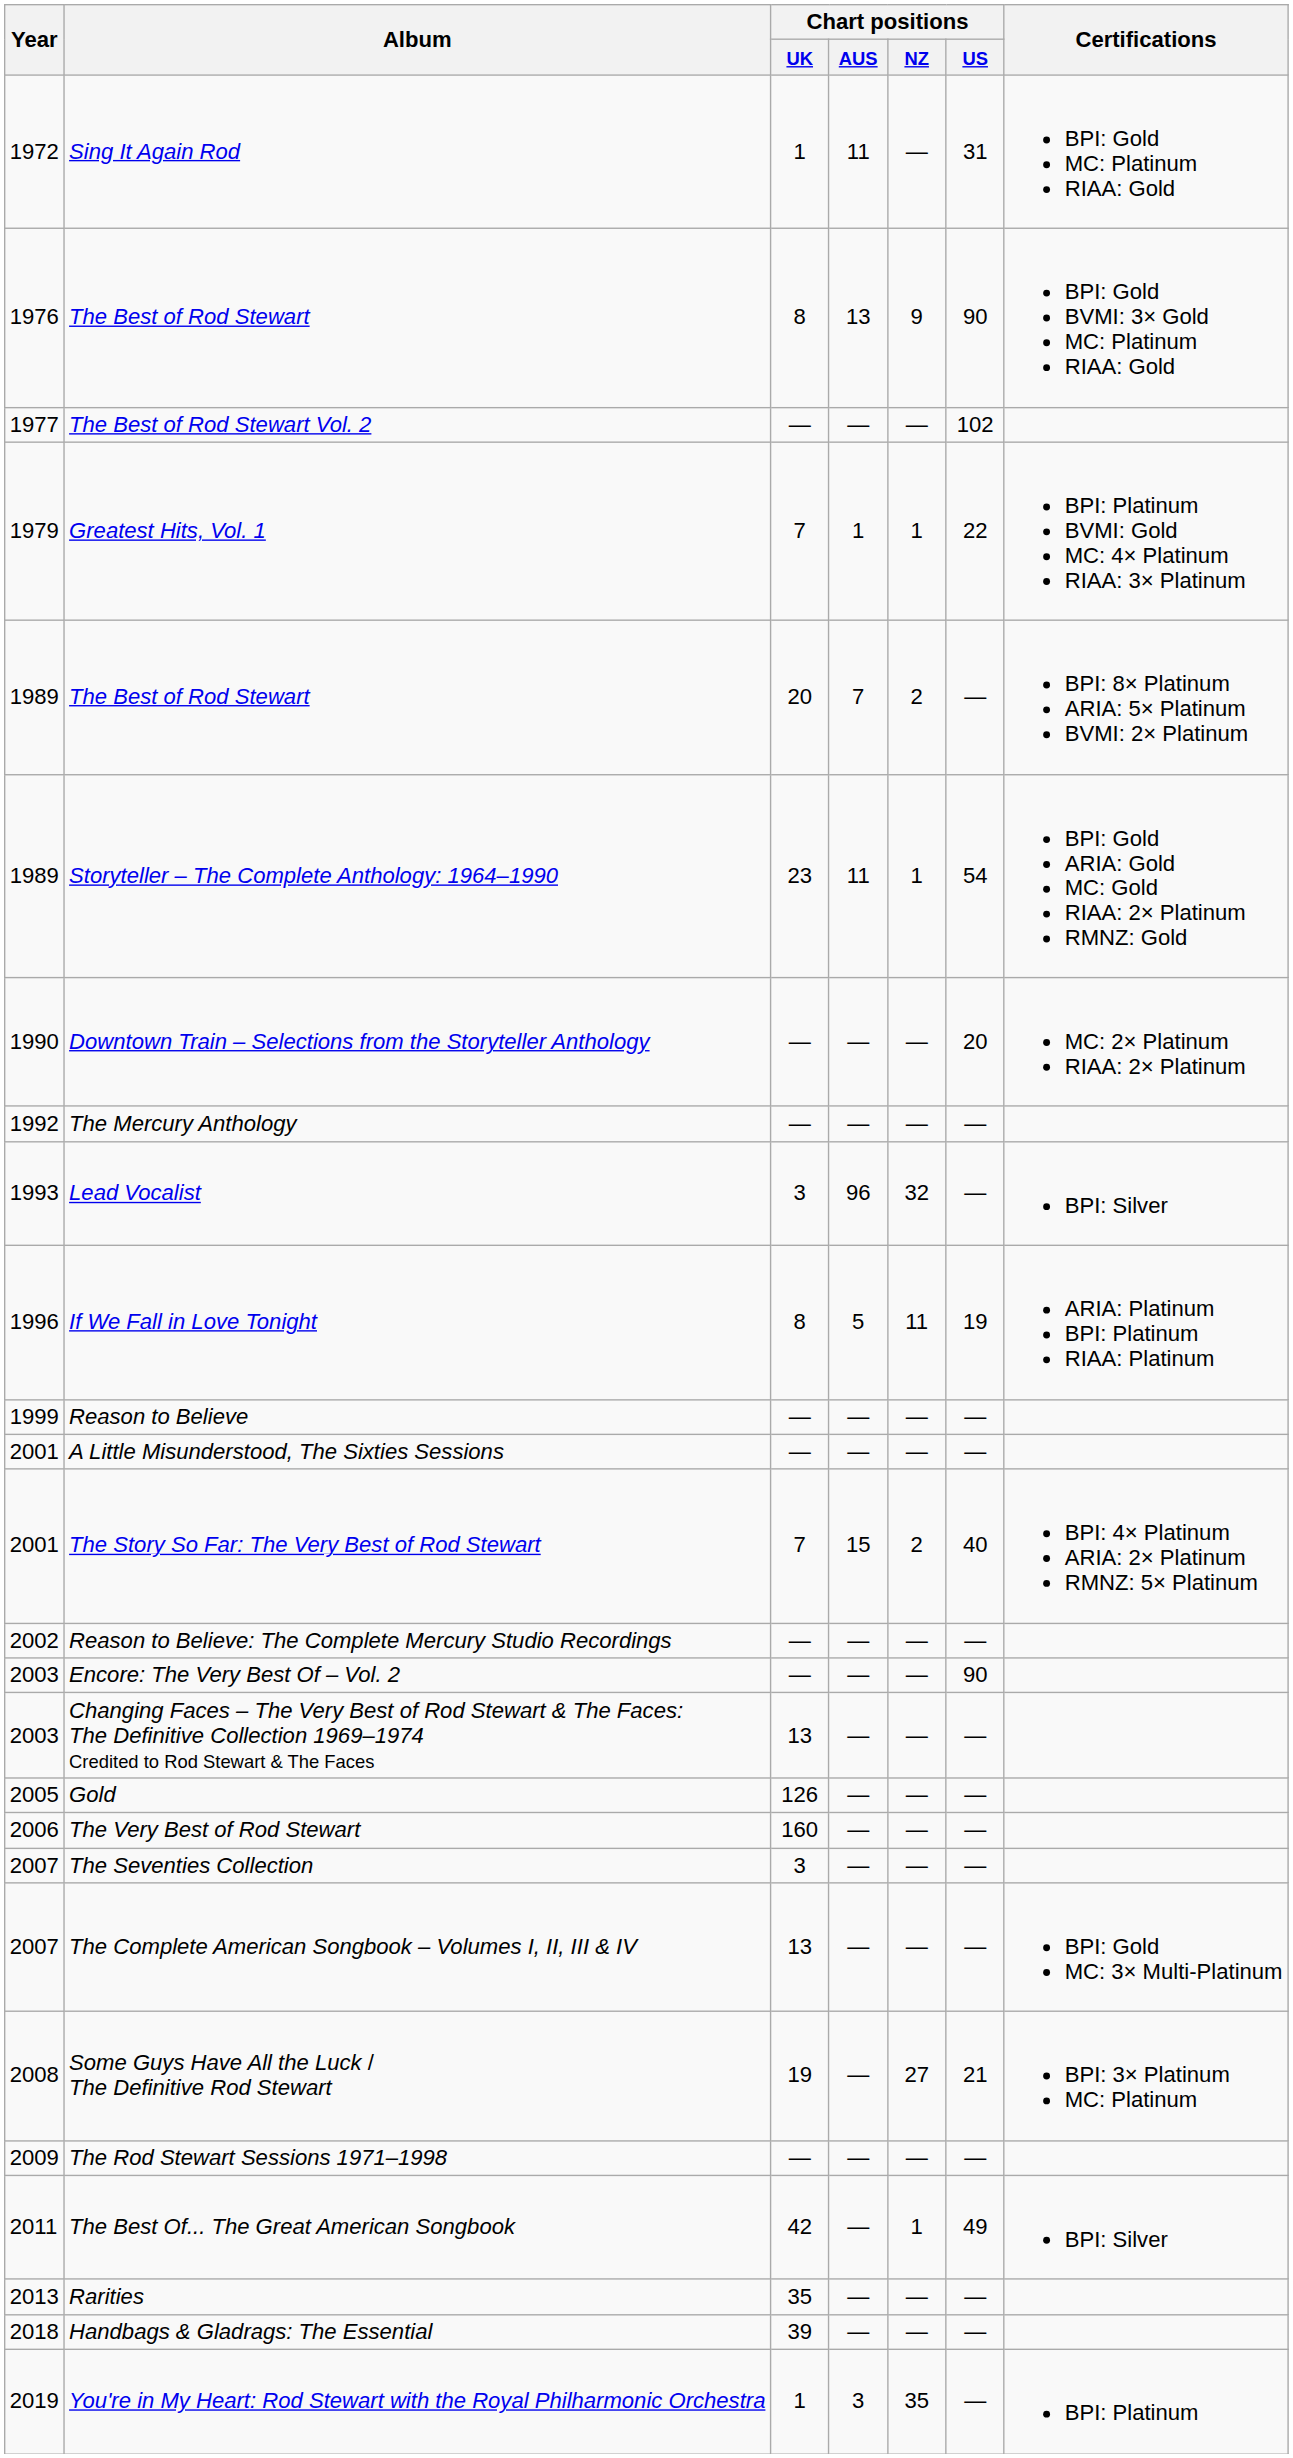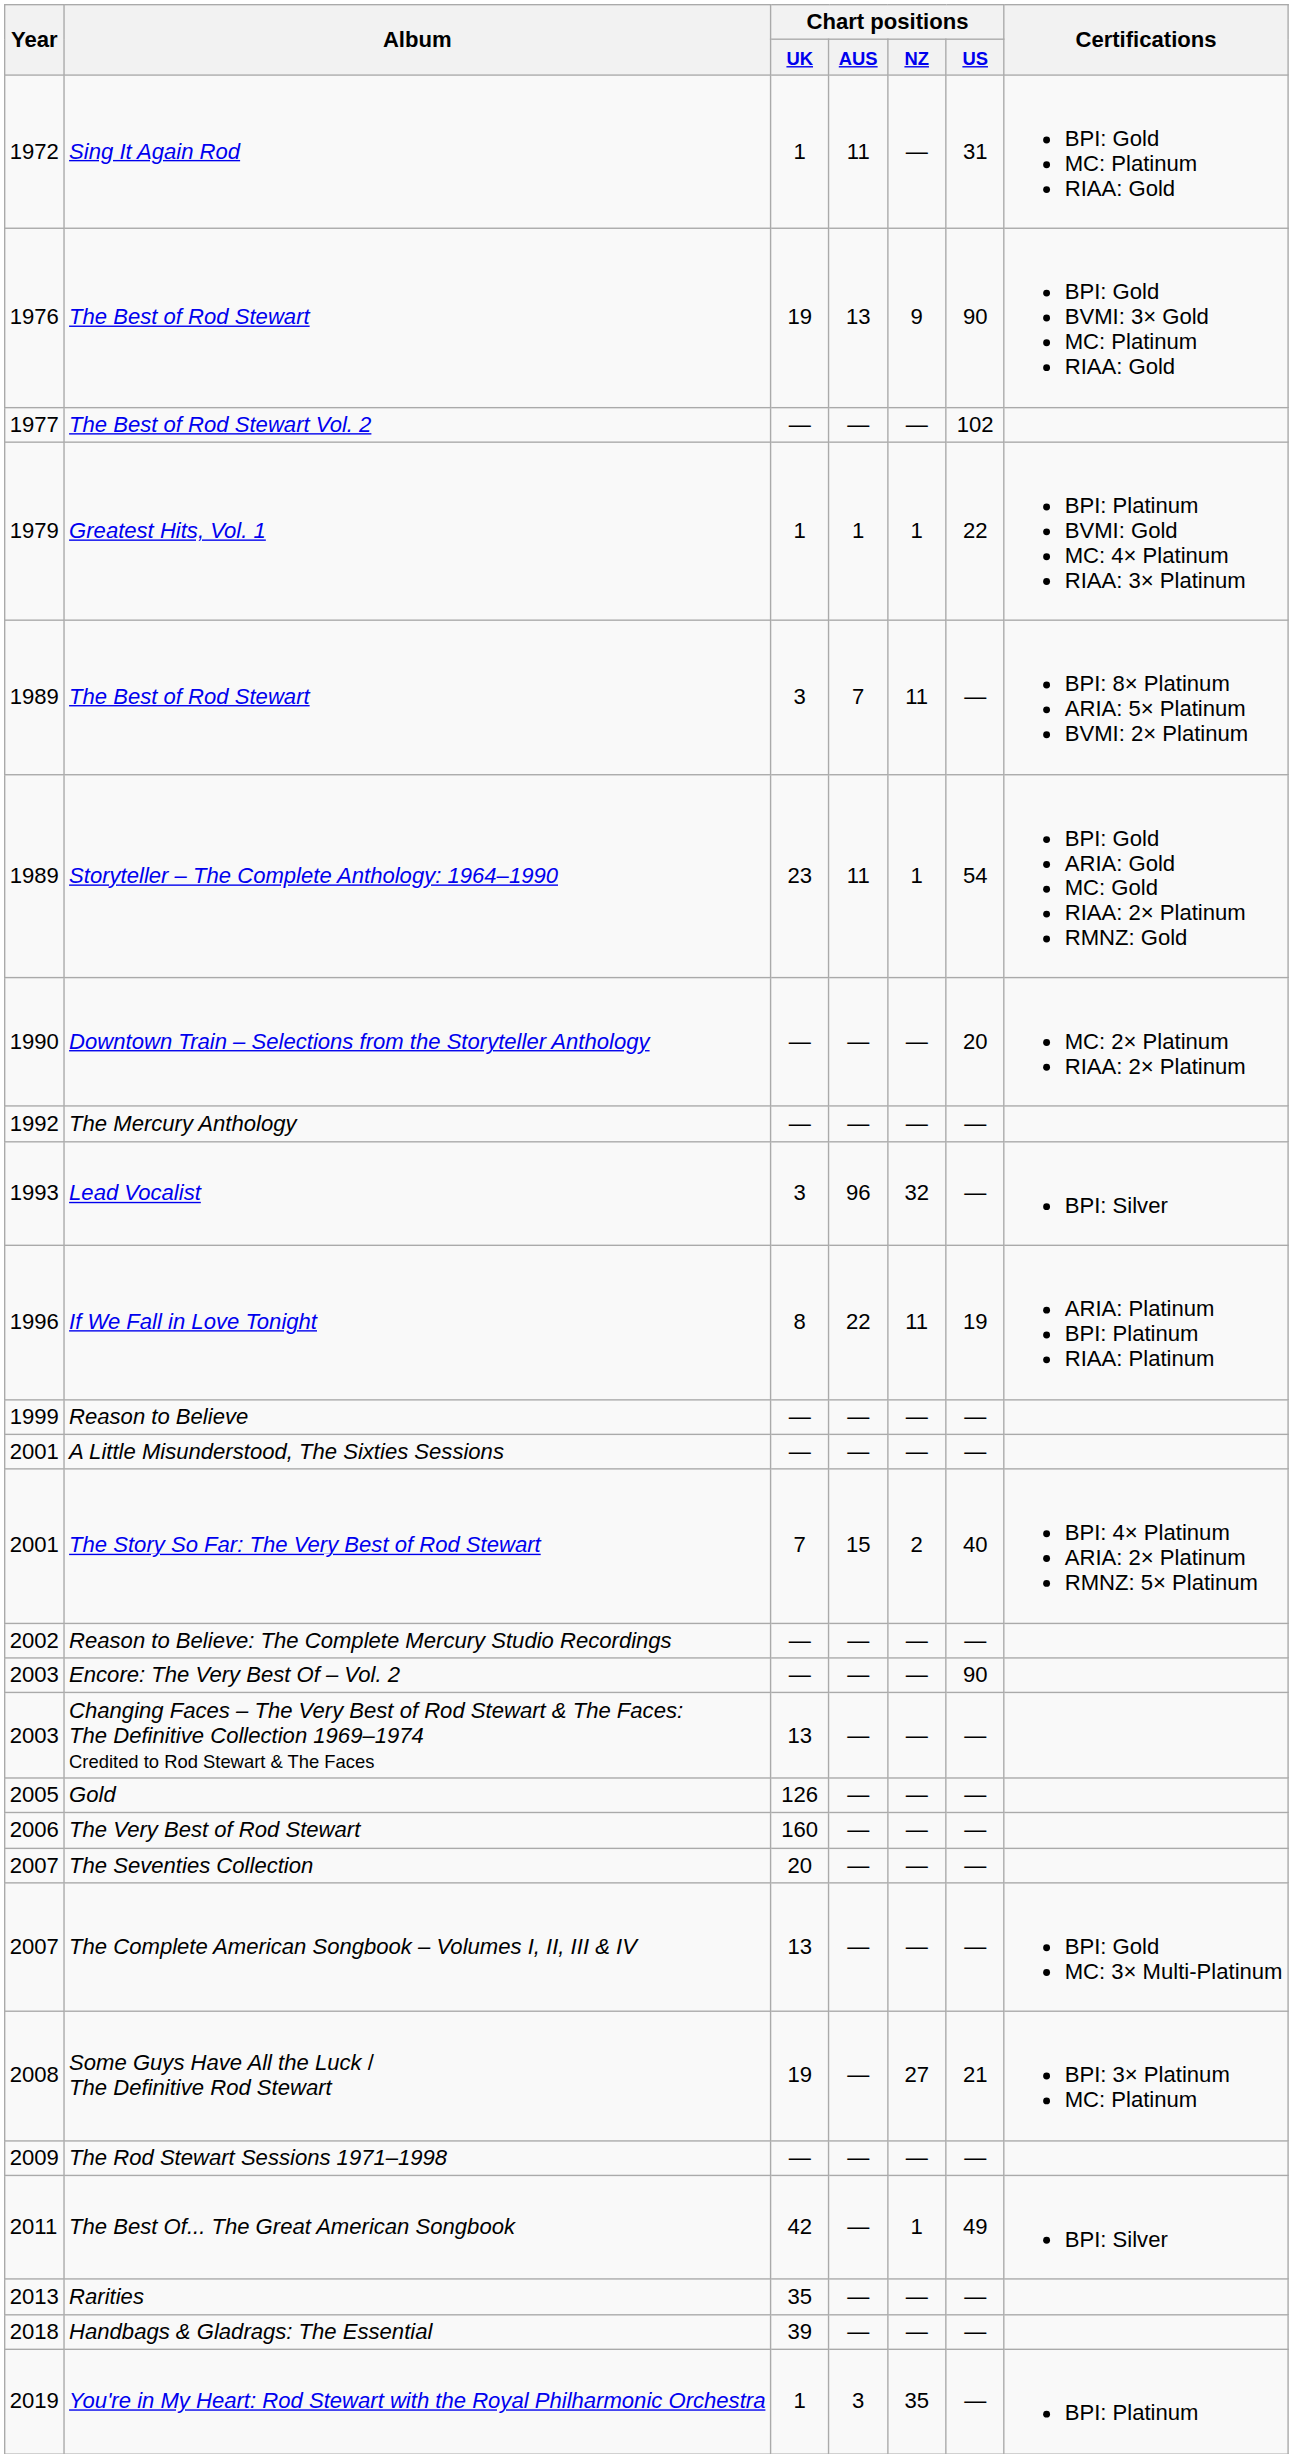1976 / The Best of Rod Stewart | Chart positions / UK: 8 -> 19
Greatest Hits, Vol. 1 | Chart positions / UK: 7 -> 1
1989 / The Best of Rod Stewart | Chart positions / UK: 20 -> 3
1989 / The Best of Rod Stewart | Chart positions / NZ: 2 -> 11
If We Fall in Love Tonight | Chart positions / AUS: 5 -> 22
The Seventies Collection | Chart positions / UK: 3 -> 20
